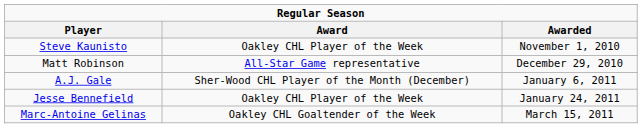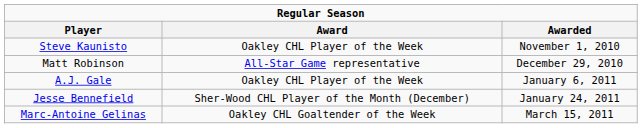A.J. Gale | Award: Sher-Wood CHL Player of the Month (December) -> Oakley CHL Player of the Week
Jesse Bennefield | Award: Oakley CHL Player of the Week -> Sher-Wood CHL Player of the Month (December)
